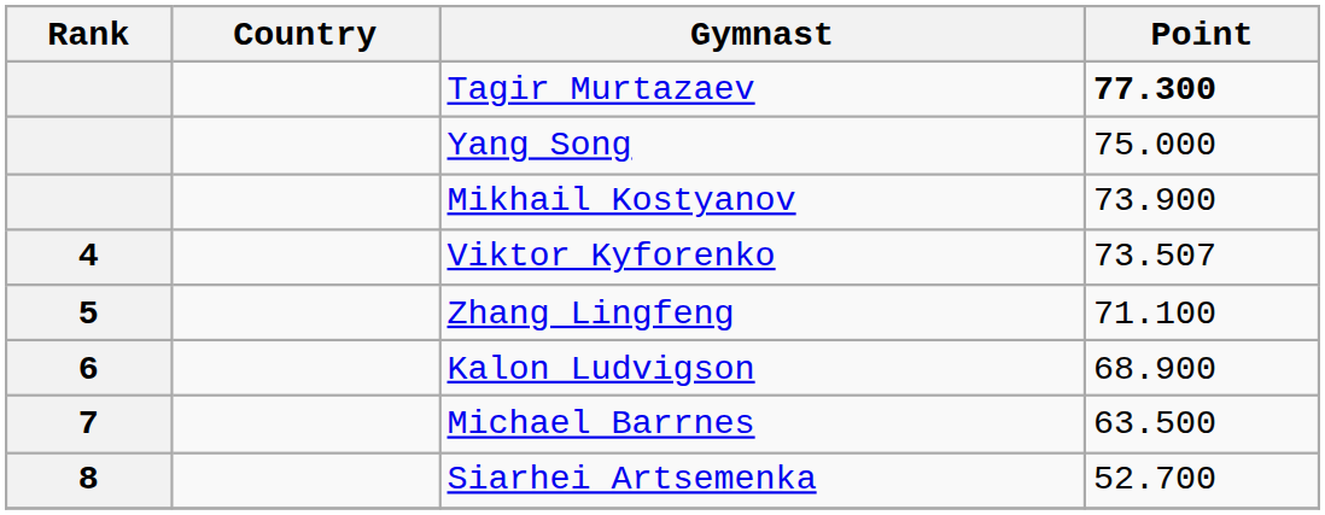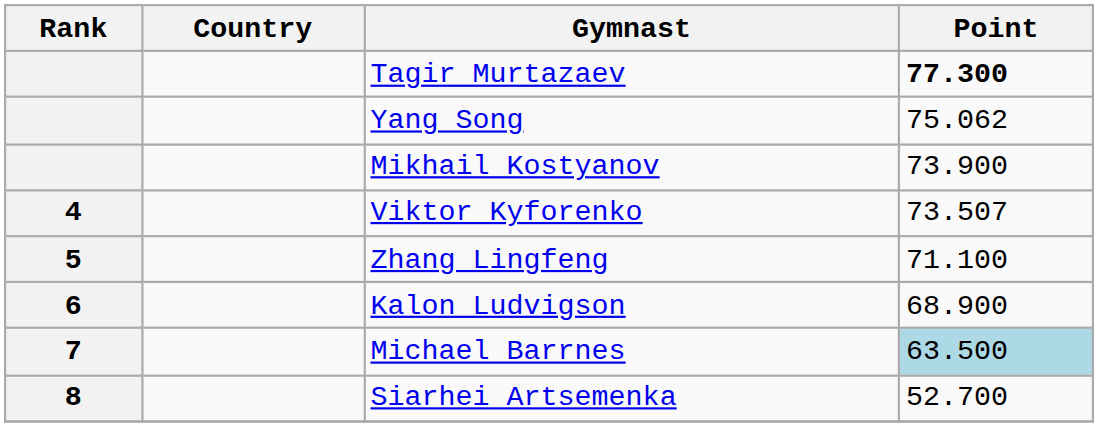Yang Song | Point: 75.000 -> 75.062
Michael Barrnes | Point: no background -> lightblue background
